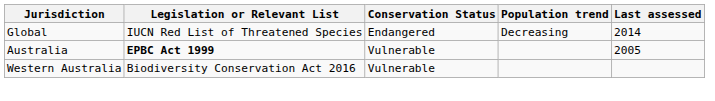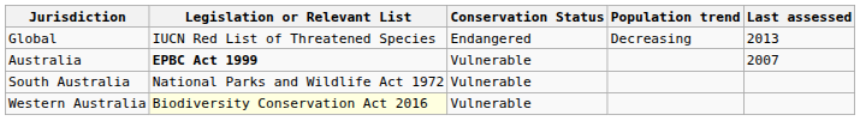Global | Last assessed: 2014 -> 2013
Australia | Last assessed: 2005 -> 2007
+ row: South Australia | National Parks and Wildlife Act 1972 | Vulnerable
Western Australia | Legislation or Relevant List: no background -> lightyellow background
